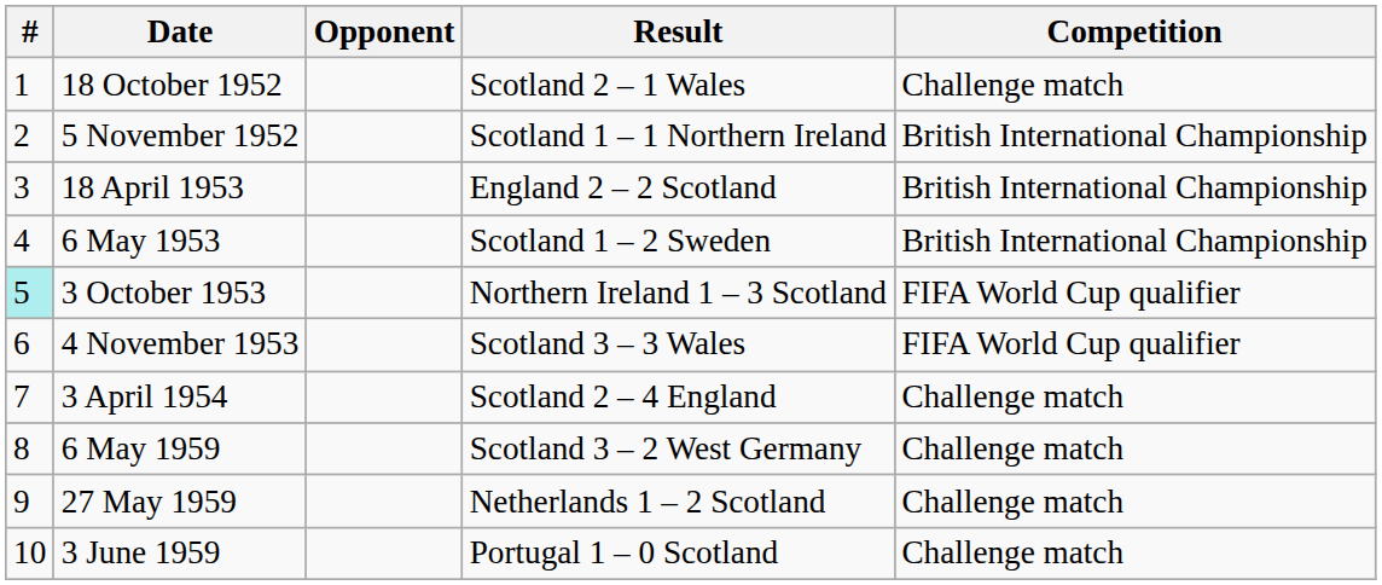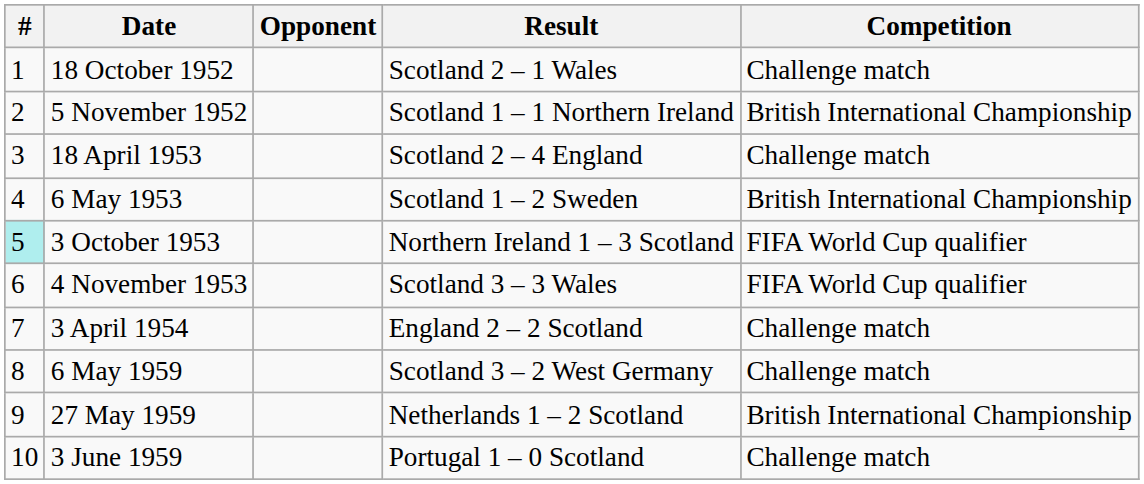18 April 1953 | Result: England 2 – 2 Scotland -> Scotland 2 – 4 England
18 April 1953 | Competition: British International Championship -> Challenge match
3 April 1954 | Result: Scotland 2 – 4 England -> England 2 – 2 Scotland
27 May 1959 | Competition: Challenge match -> British International Championship
